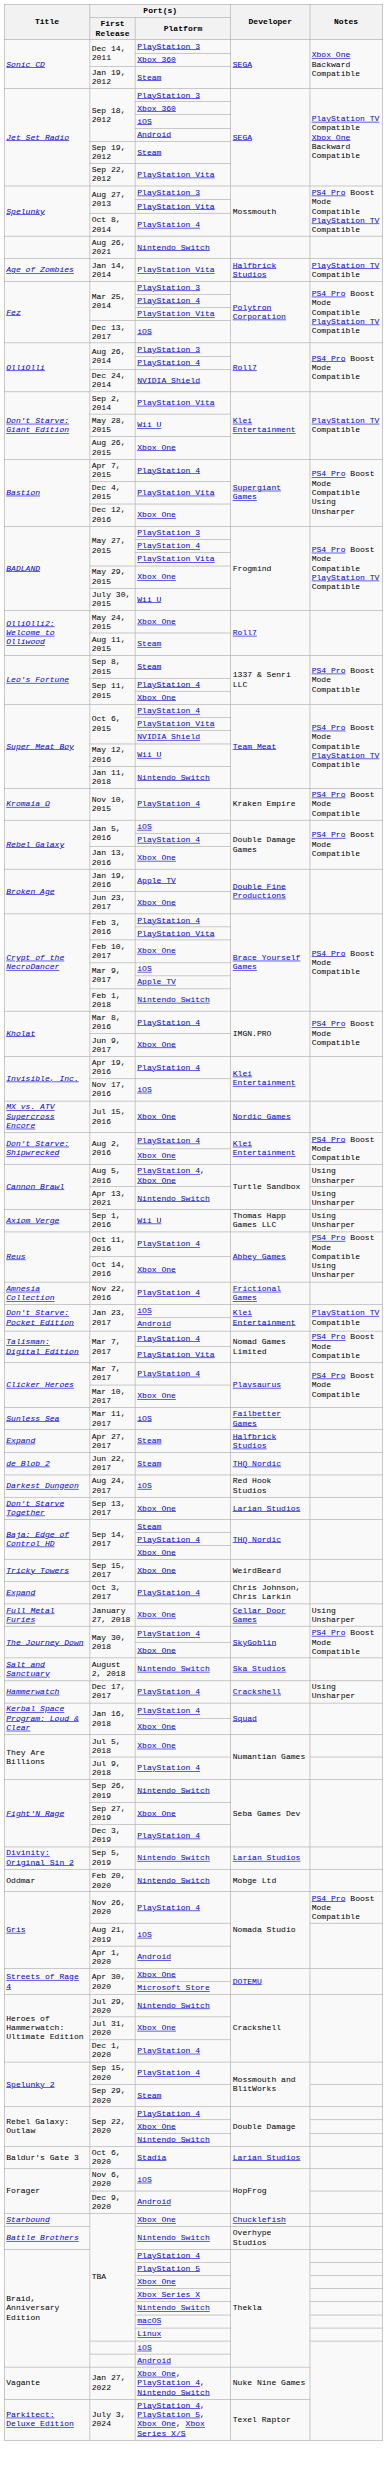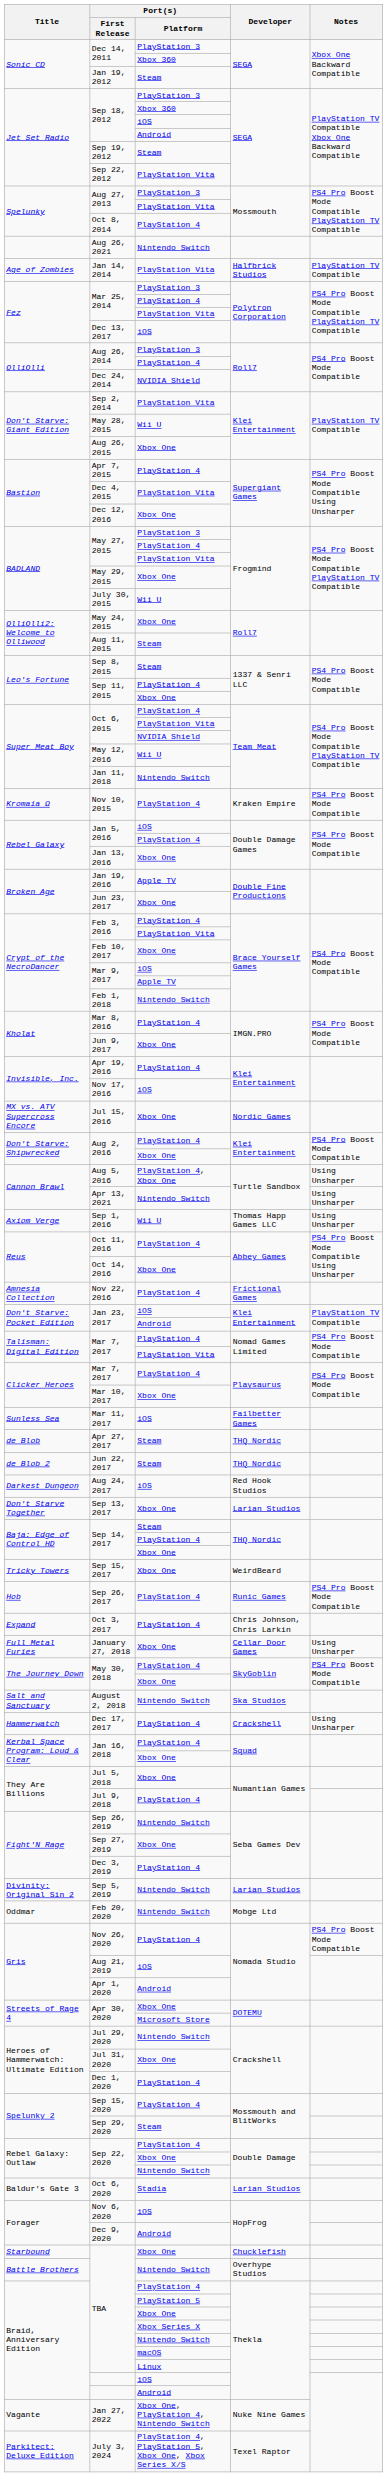Apr 27, 2017 | Title: Expand -> de Blob
Apr 27, 2017 | Developer: Halfbrick Studios -> THQ Nordic
+ row: Hob | Sep 26, 2017 | PlayStation 4 | Runic Games | PS4 Pro Boost Mode Compatible
